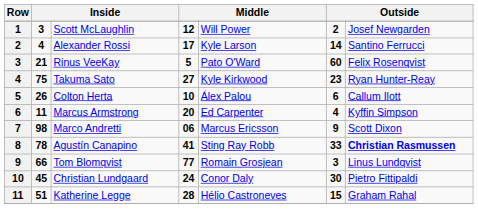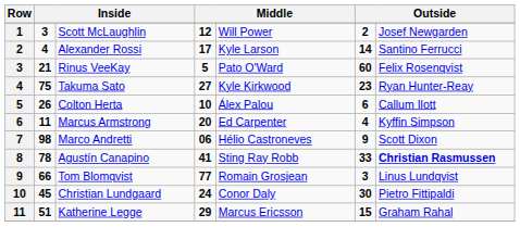Marco Andretti | column 5: Marcus Ericsson -> Hélio Castroneves
Katherine Legge | column 4: 28 -> 29
Katherine Legge | column 5: Hélio Castroneves -> Marcus Ericsson
